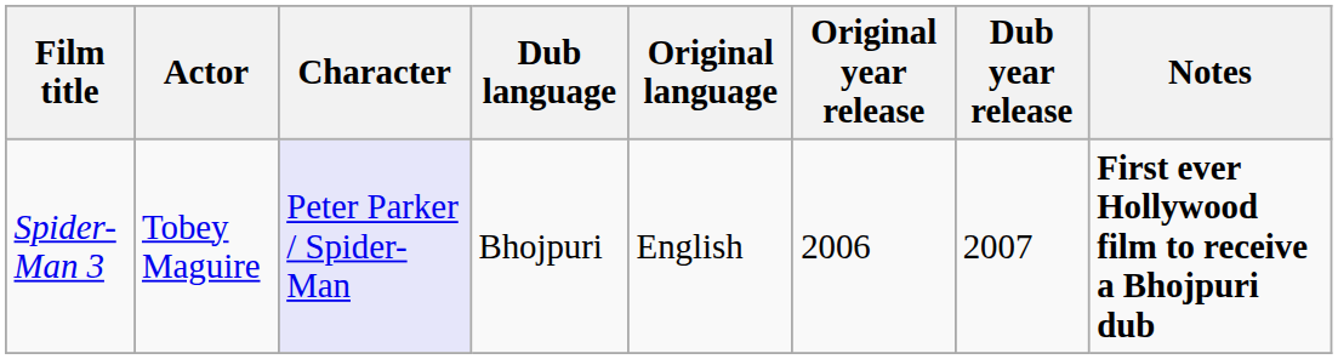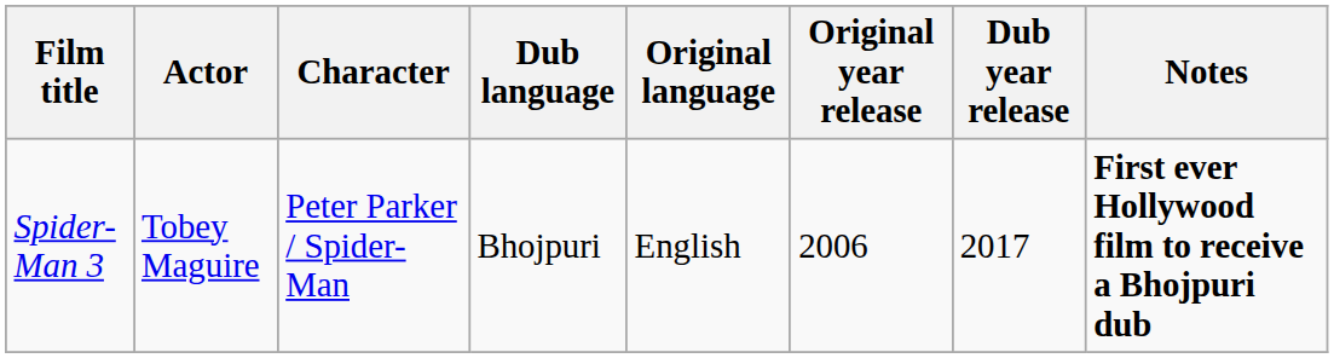Spider-Man 3 | Character: lavender background -> no background
Spider-Man 3 | Dub year release: 2007 -> 2017
